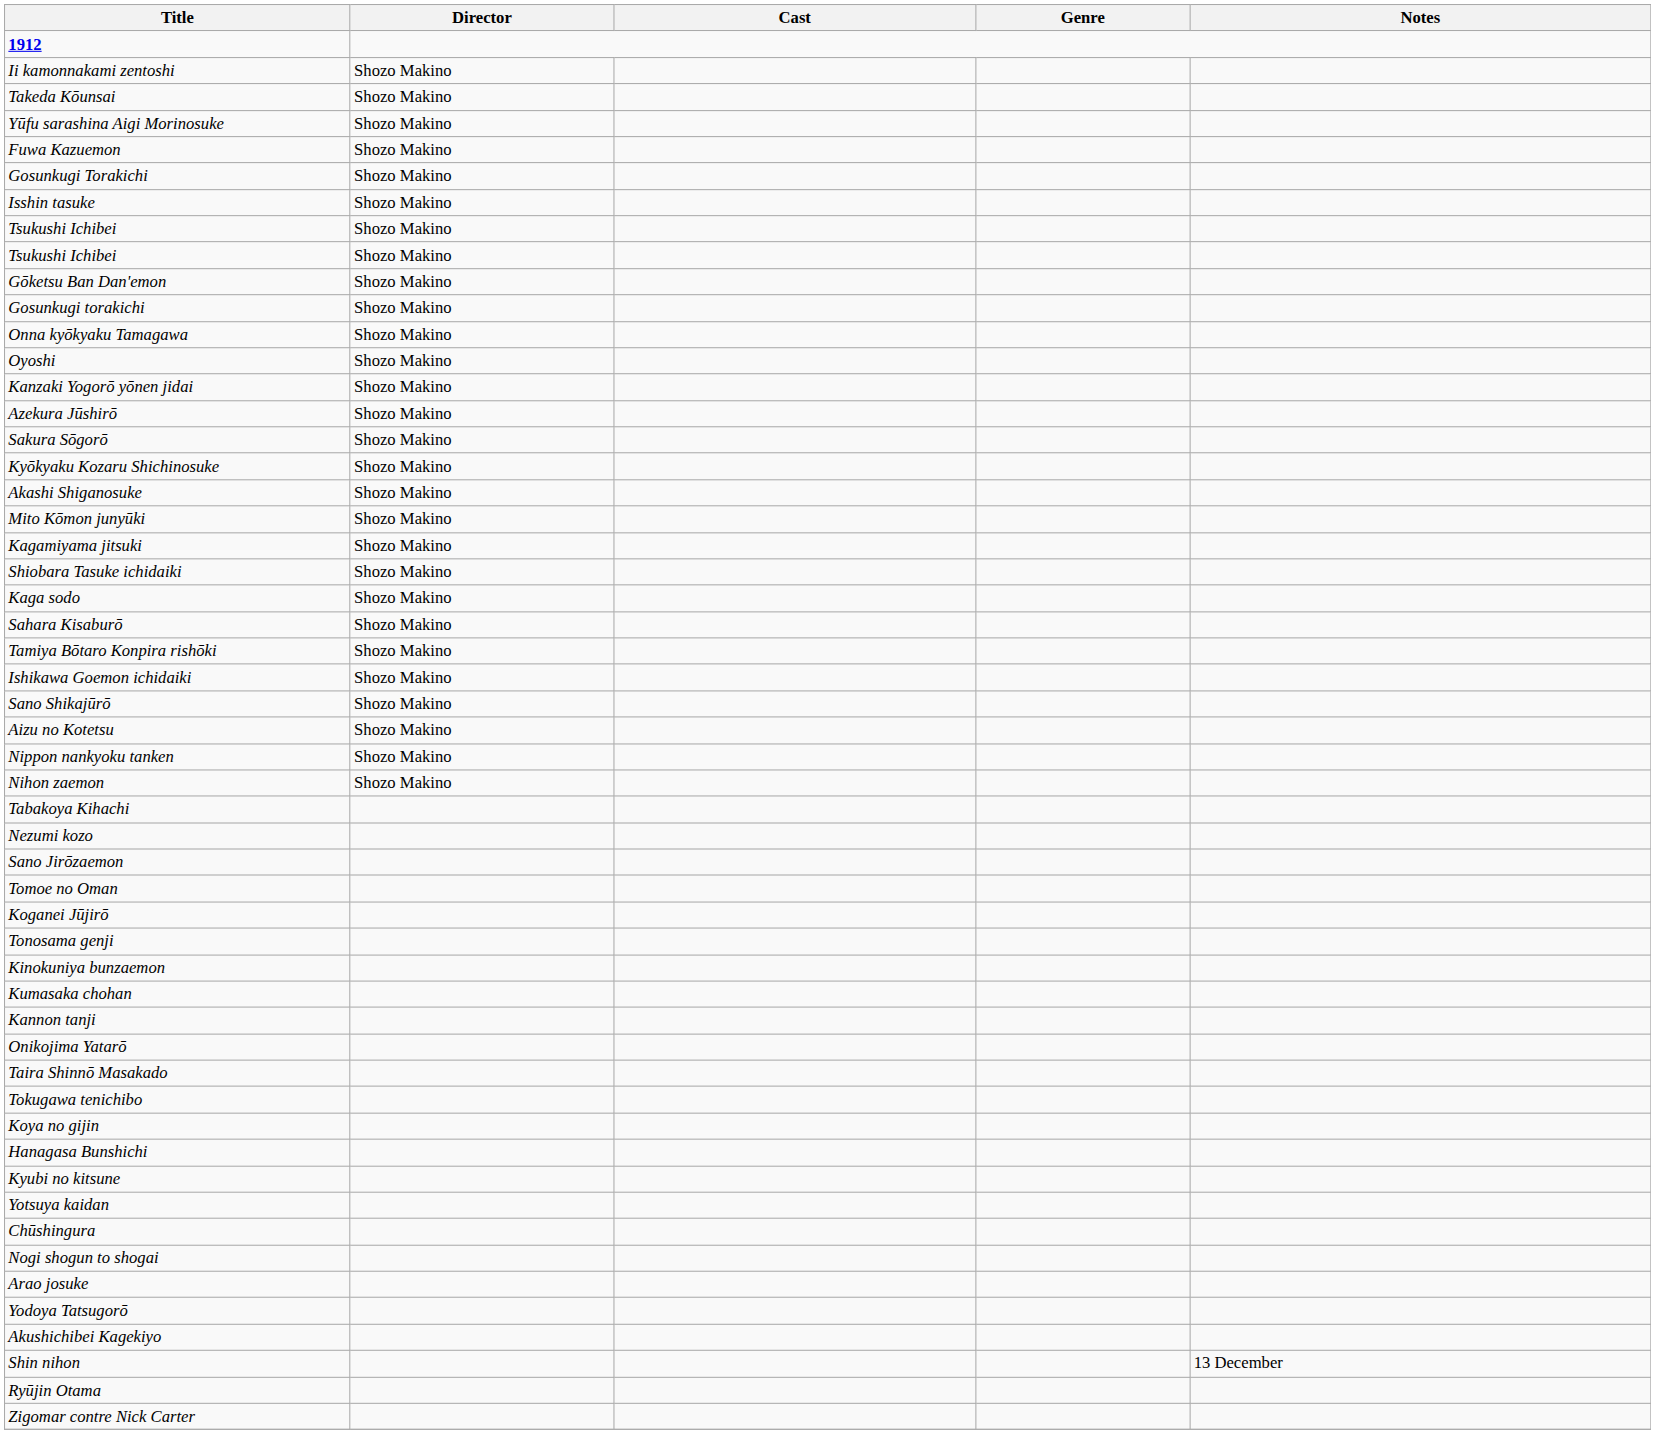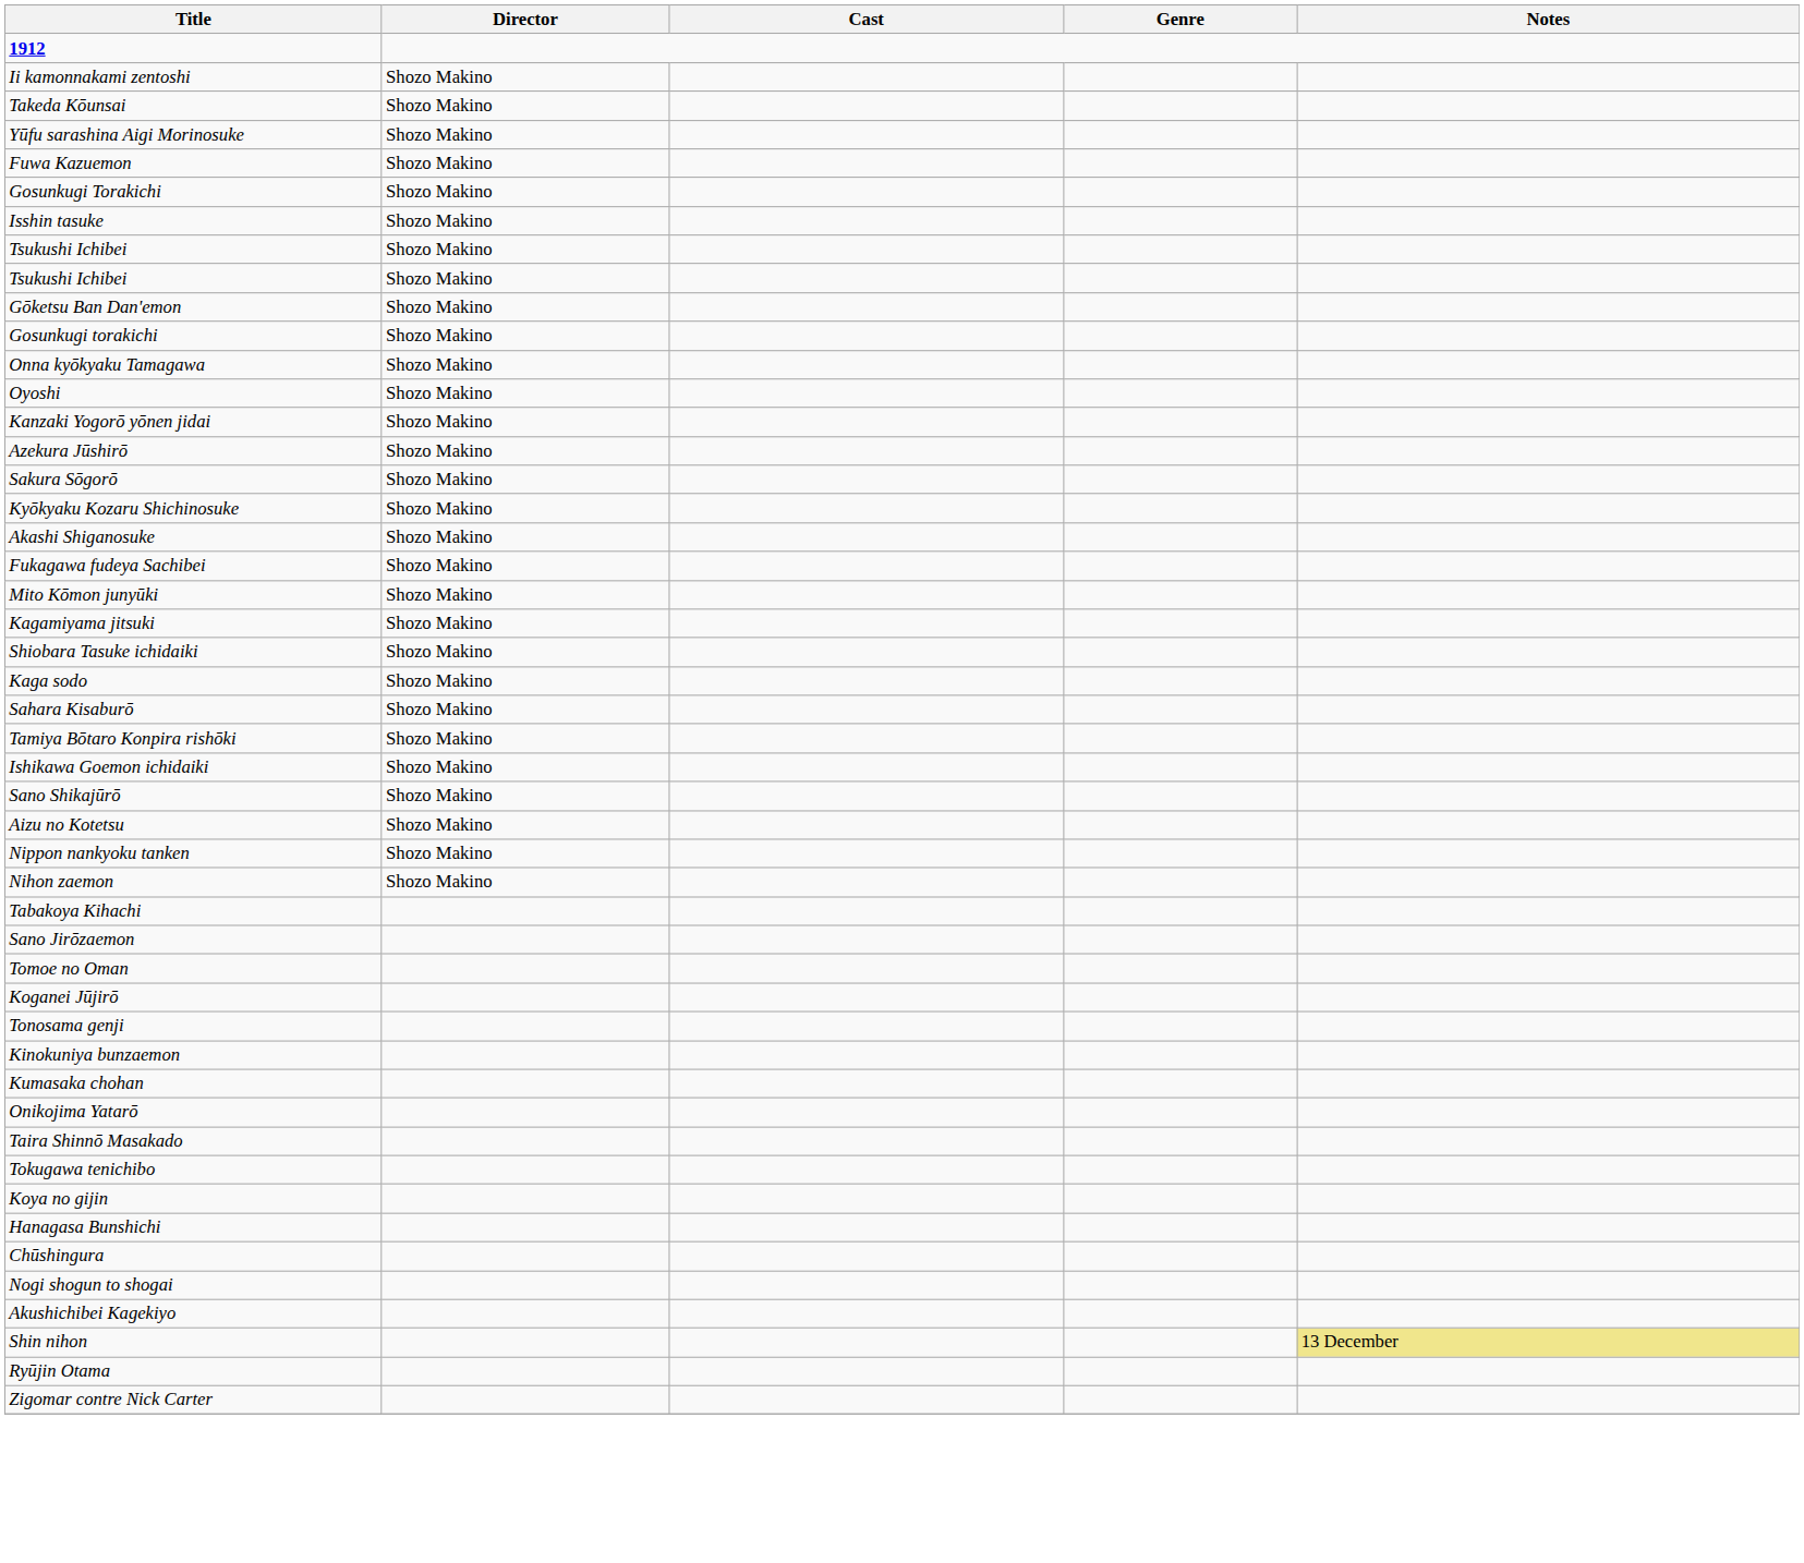+ row: Fukagawa fudeya Sachibei | Shozo Makino
- row: Nezumi kozo
- row: Kannon tanji
- row: Kyubi no kitsune
- row: Yotsuya kaidan
- row: Arao josuke
- row: Yodoya Tatsugorō
Shin nihon | Notes: no background -> khaki background
